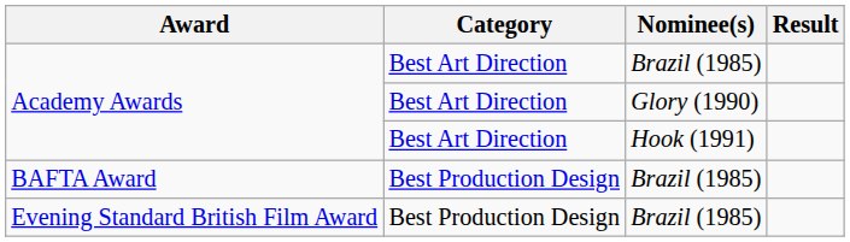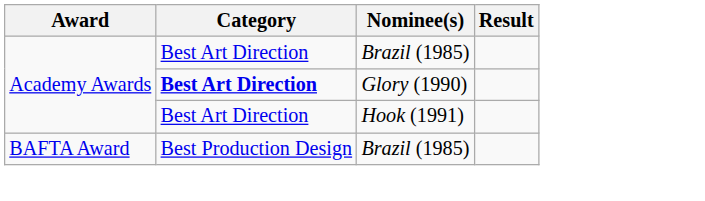Academy Awards / Glory (1990) | Category: normal -> bold
- row: Evening Standard British Film Award | Best Production Design | Brazil (1985)
